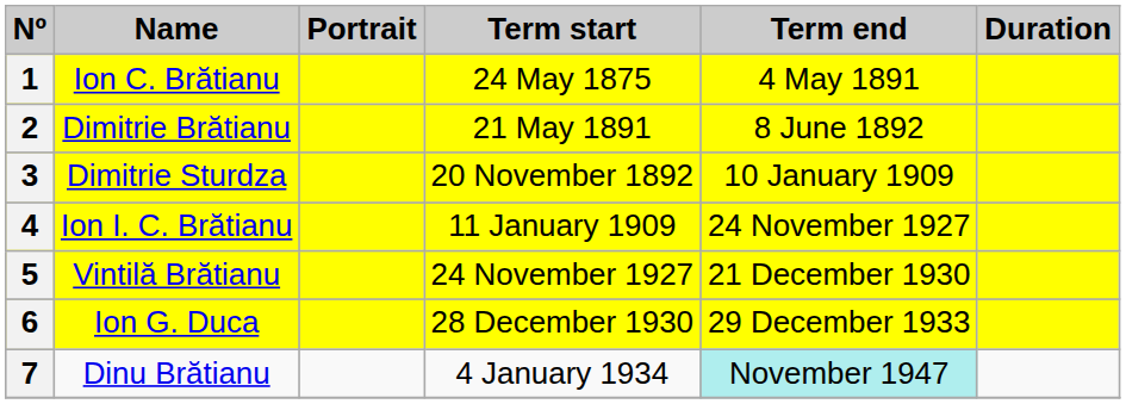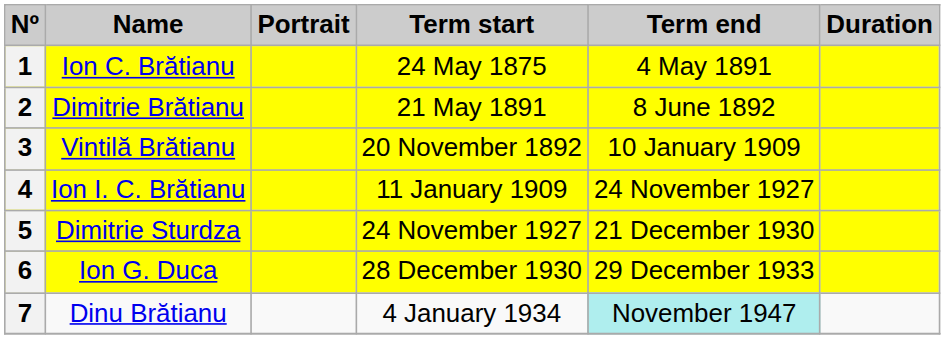3 | Name: Dimitrie Sturdza -> Vintilă Brătianu
5 | Name: Vintilă Brătianu -> Dimitrie Sturdza
